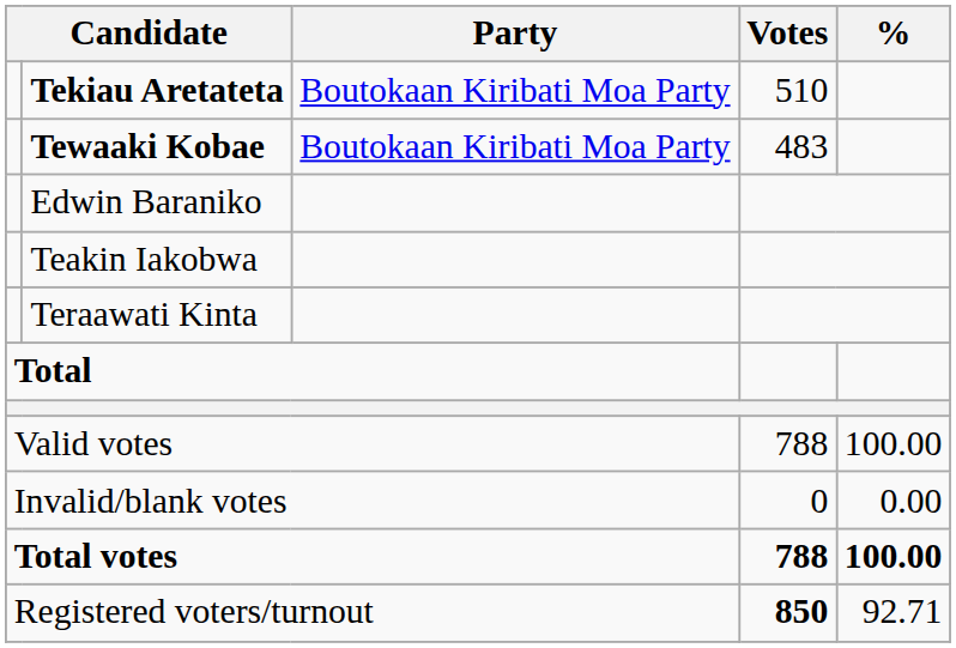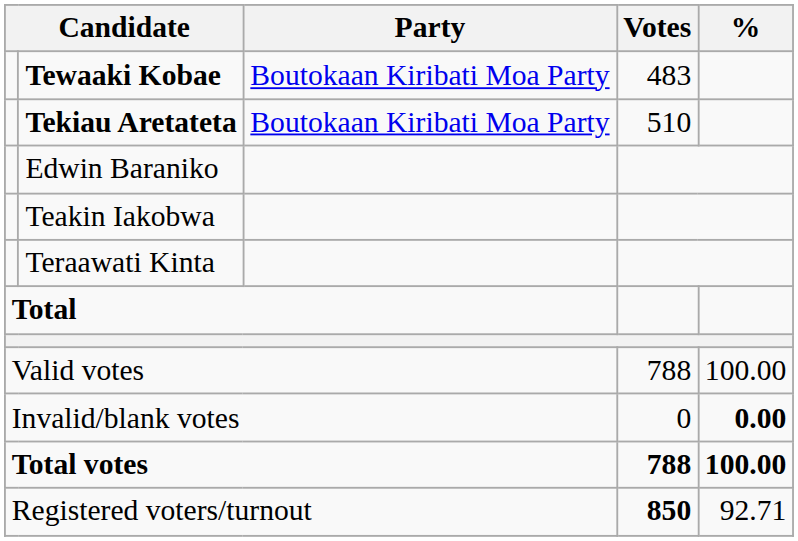rows swapped: Tekiau Aretateta <-> Tewaaki Kobae
Invalid/blank votes | %: normal -> bold
